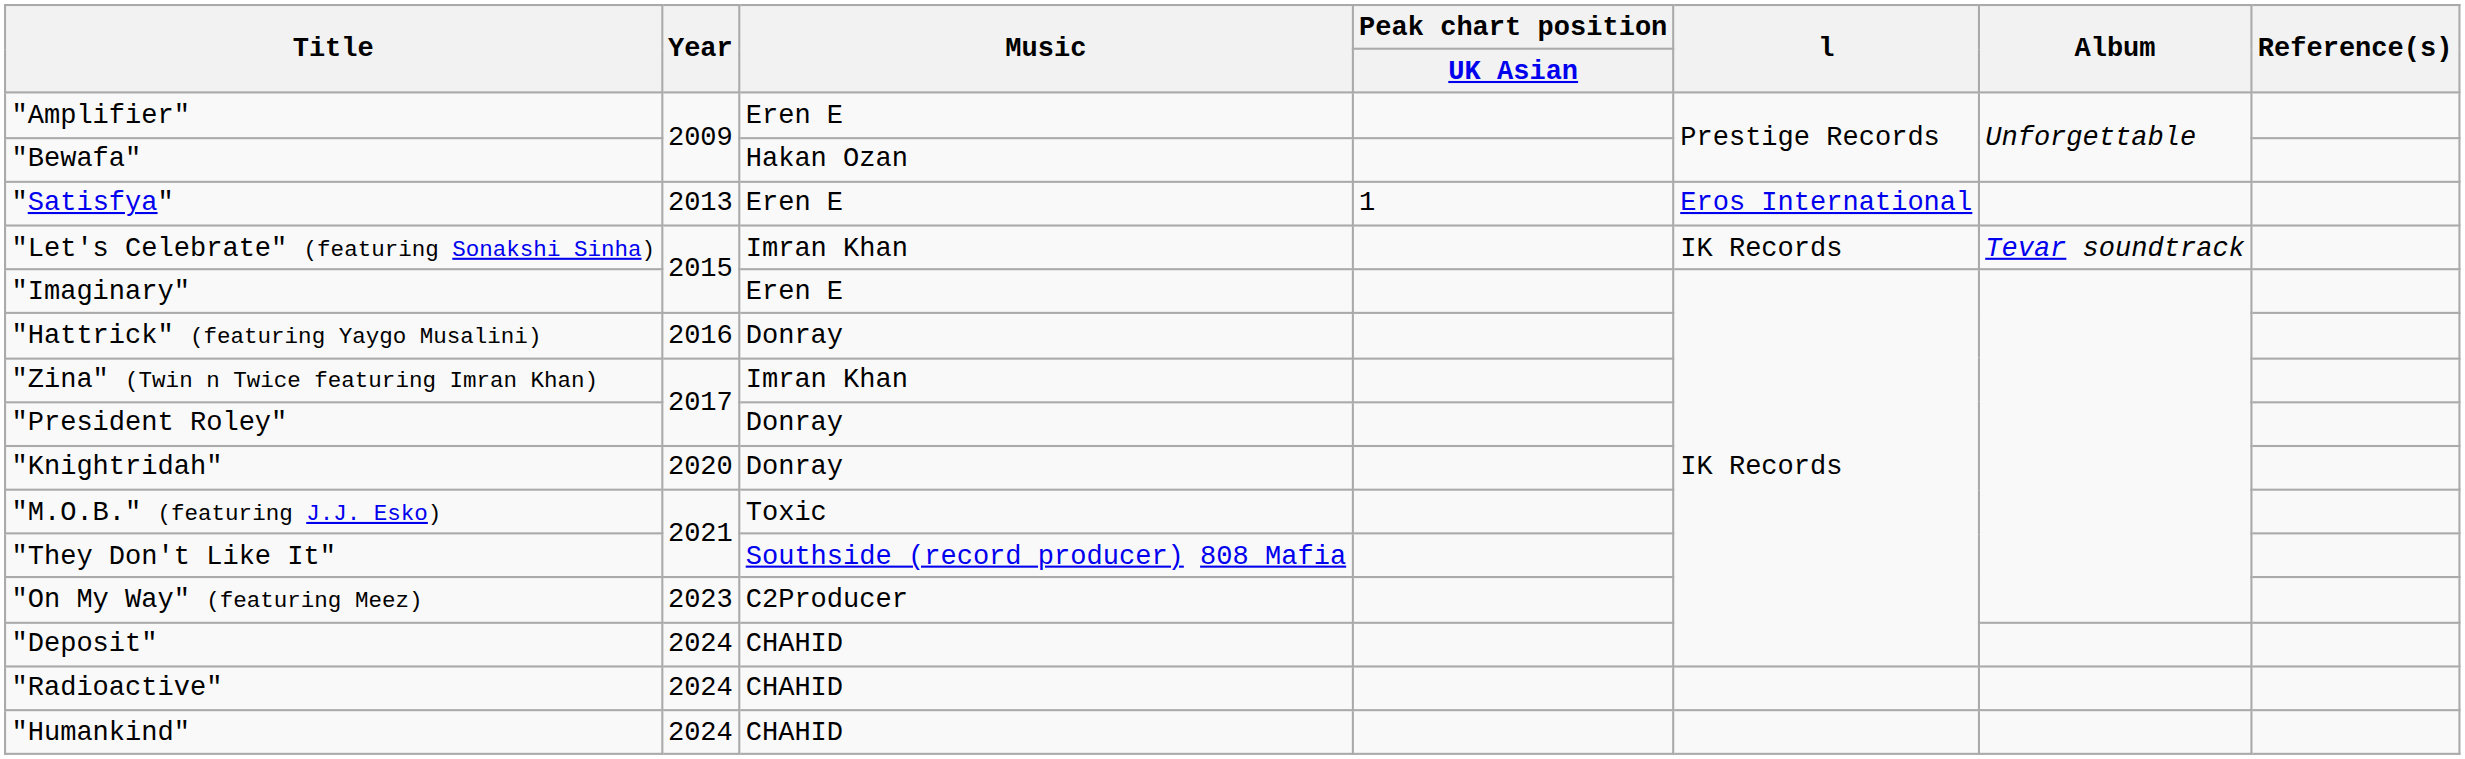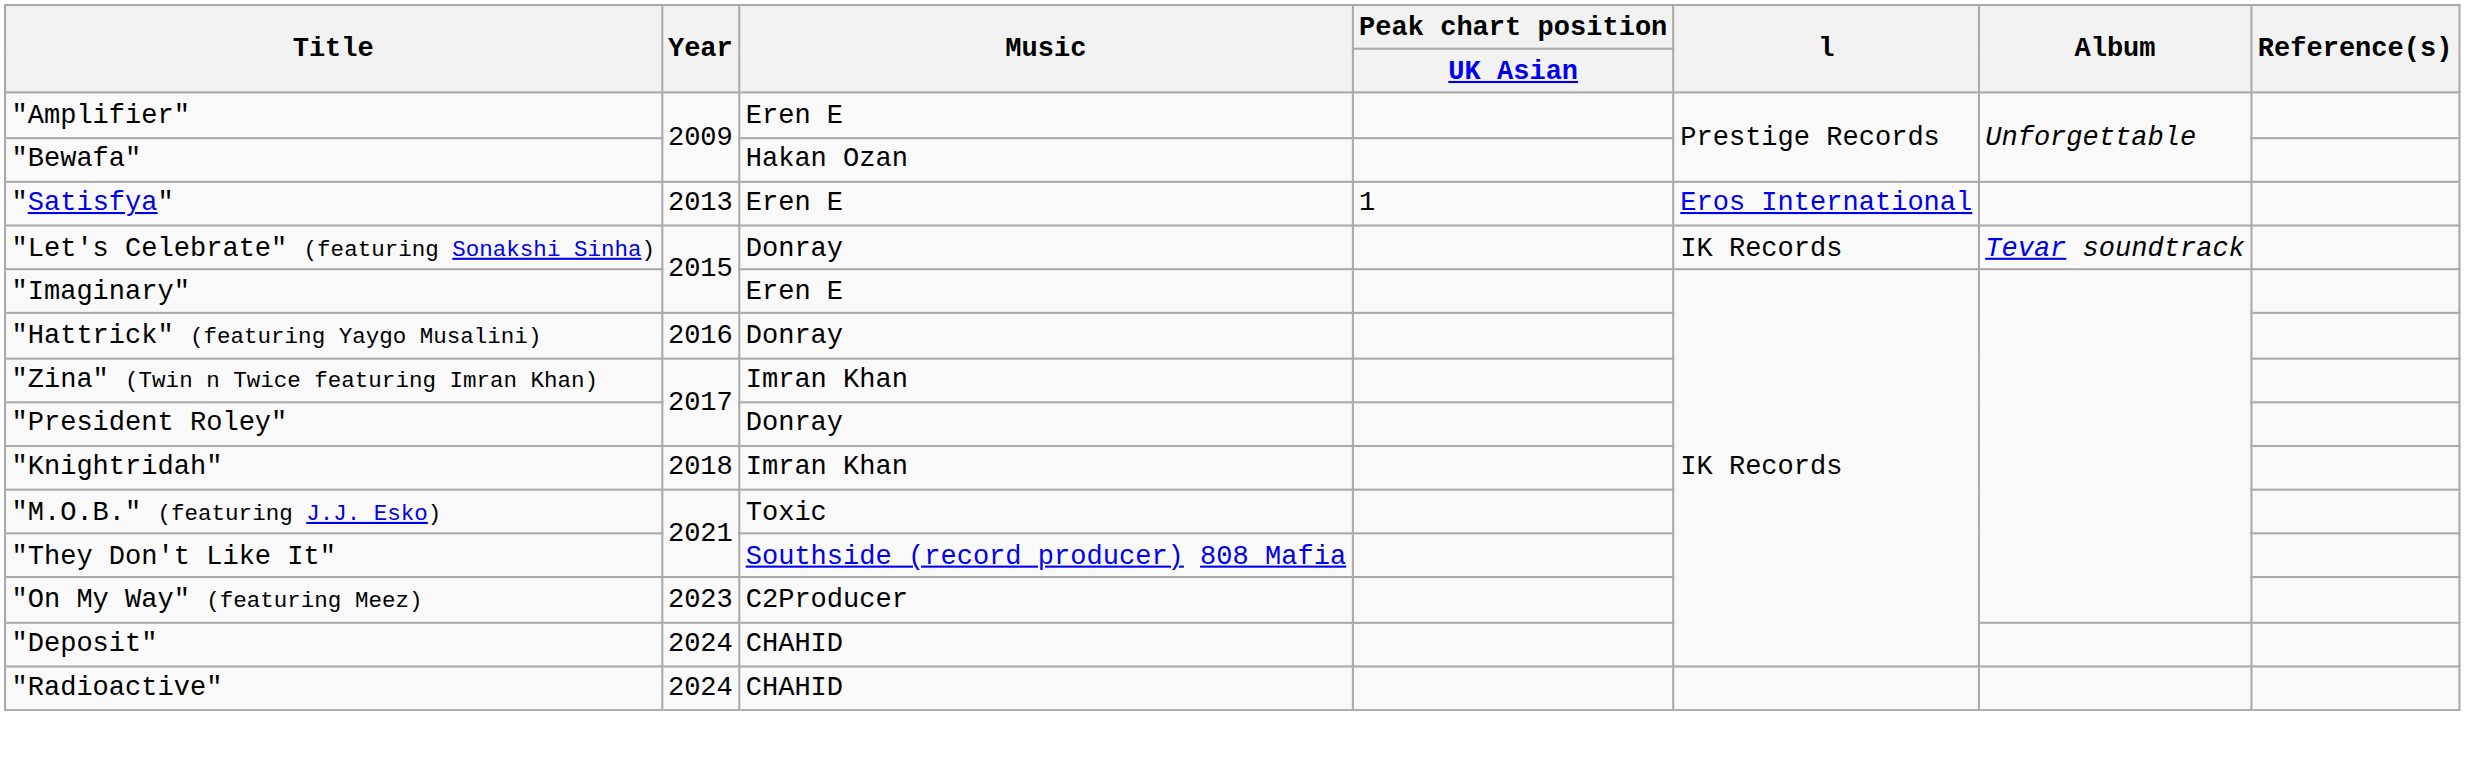"Let's Celebrate" (featuring Sonakshi Sinha) | Music: Imran Khan -> Donray
"Knightridah" | Year: 2020 -> 2018
"Knightridah" | Music: Donray -> Imran Khan
- row: "Humankind" | 2024 | CHAHID
